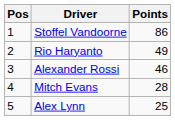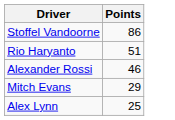- column: Pos | 1 | 2 | 3 | 4 | 5
Rio Haryanto | Points: 49 -> 51
Mitch Evans | Points: 28 -> 29
